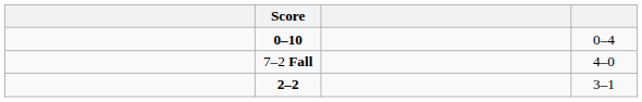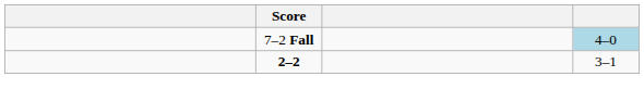- row: 0–10 | 0–4
7–2 Fall | column 4: no background -> lightblue background
